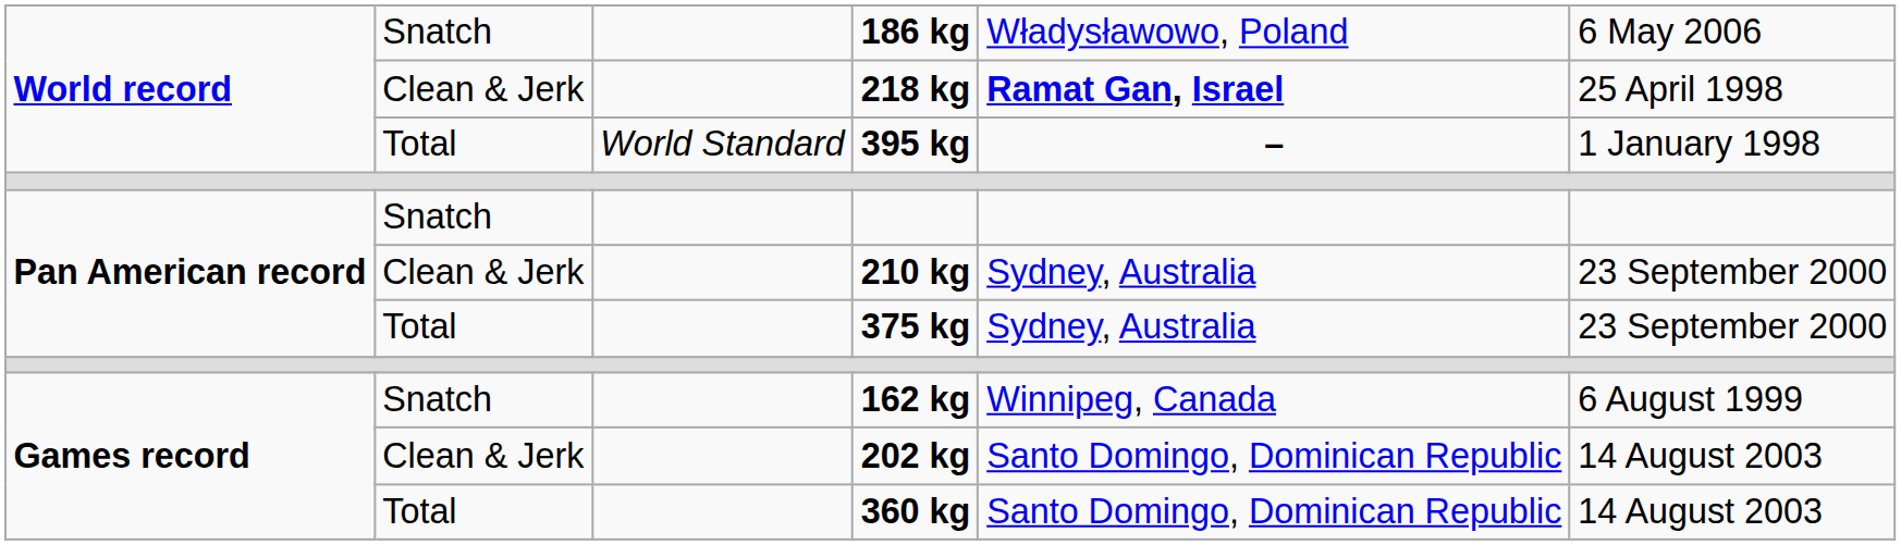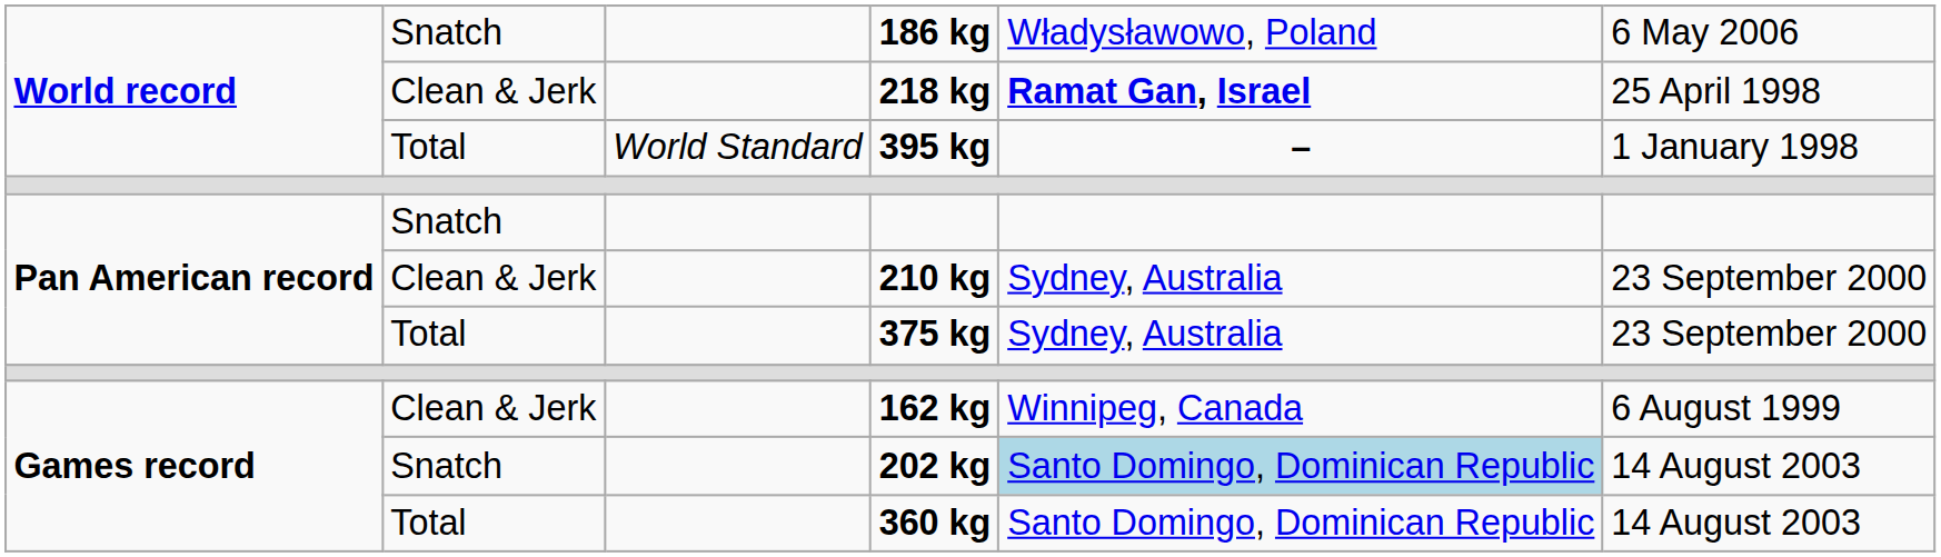162 kg | column 2: Snatch -> Clean & Jerk
202 kg | column 2: Clean & Jerk -> Snatch
202 kg | column 5: no background -> lightblue background
